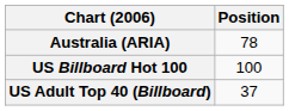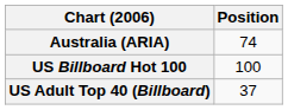Australia (ARIA) | Position: 78 -> 74
